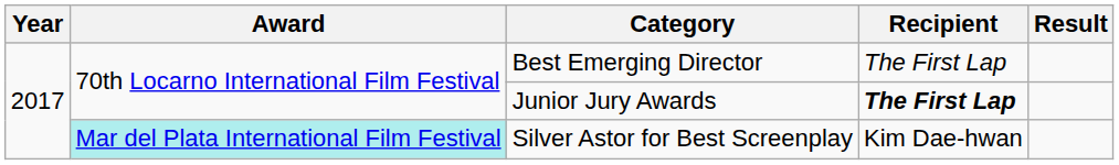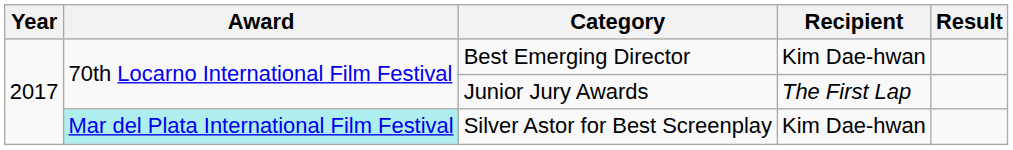Best Emerging Director | Recipient: The First Lap -> Kim Dae-hwan
Junior Jury Awards | Recipient: bold -> normal
